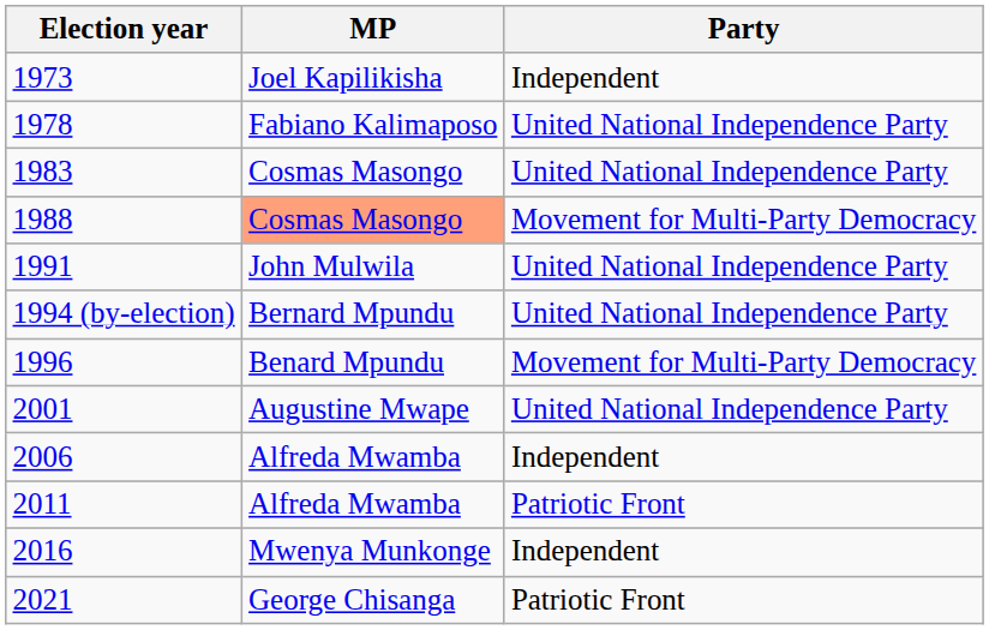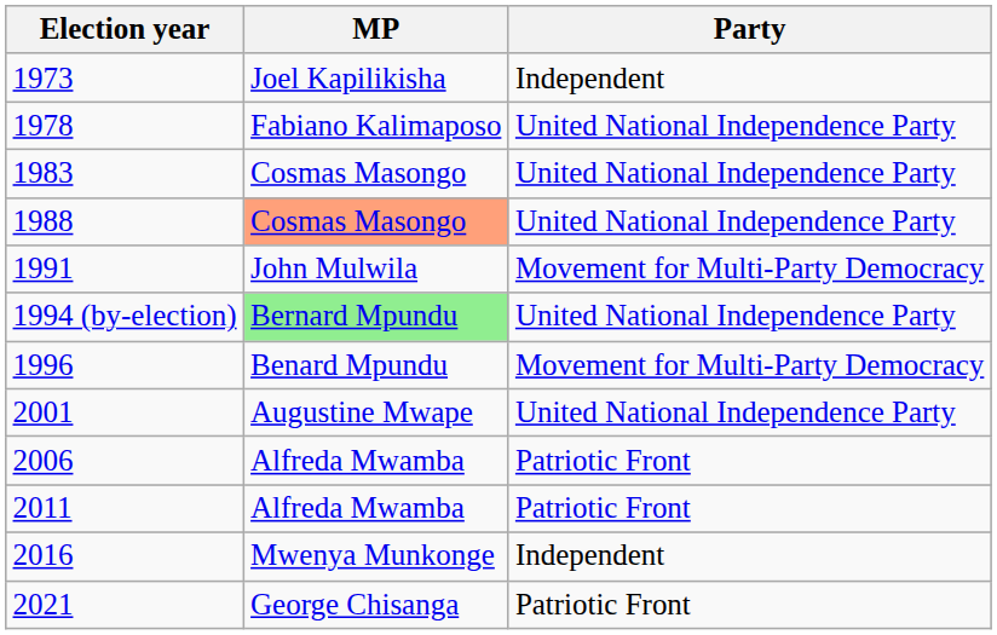1988 | Party: Movement for Multi-Party Democracy -> United National Independence Party
1991 | Party: United National Independence Party -> Movement for Multi-Party Democracy
1994 (by-election) | MP: no background -> lightgreen background
2006 | Party: Independent -> Patriotic Front
